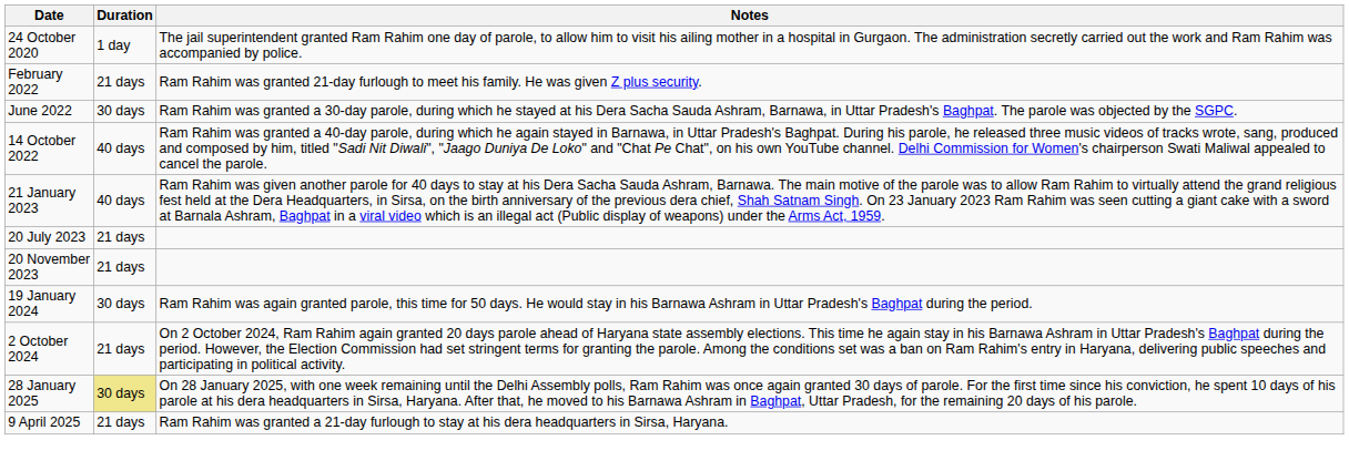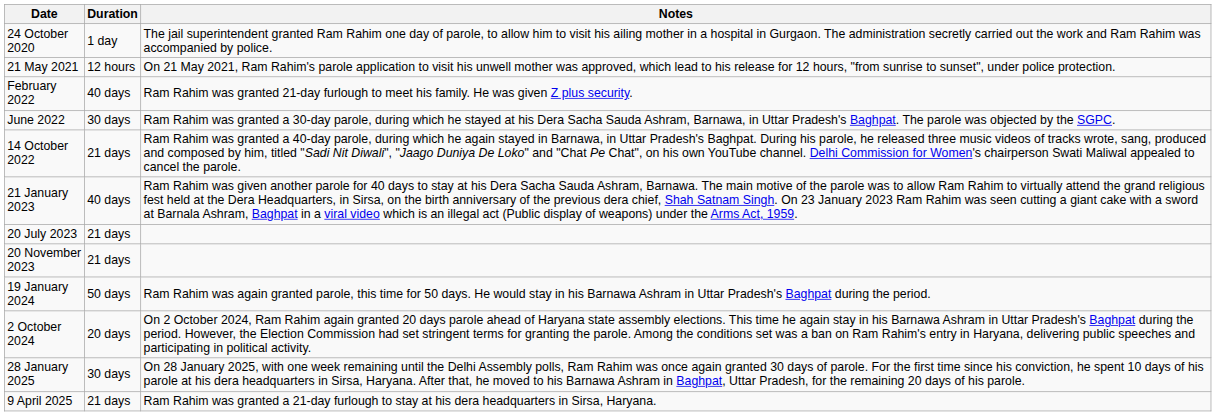+ row: 21 May 2021 | 12 hours | On 21 May 2021, Ram Rahim's parole application to visit his unwell mother was approved, which lead to his release for 12 hours, "from sunrise to sunset", under police protection.
February 2022 | Duration: 21 days -> 40 days
14 October 2022 | Duration: 40 days -> 21 days
19 January 2024 | Duration: 30 days -> 50 days
2 October 2024 | Duration: 21 days -> 20 days
28 January 2025 | Duration: khaki background -> no background
